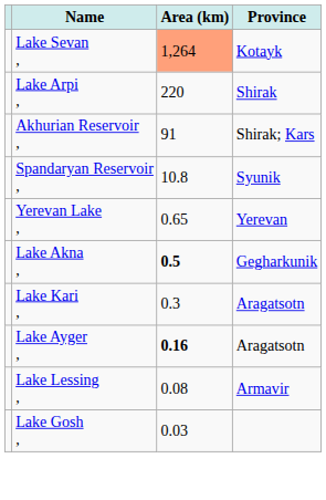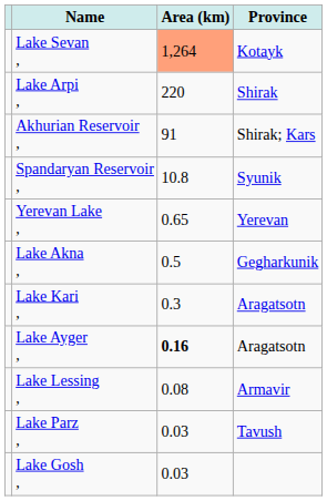Lake Akna , | Area (km): bold -> normal
+ row: Lake Parz , | 0.03 | Tavush
